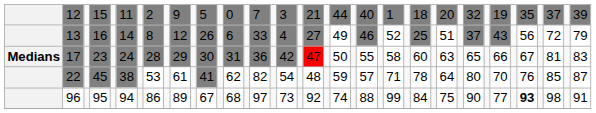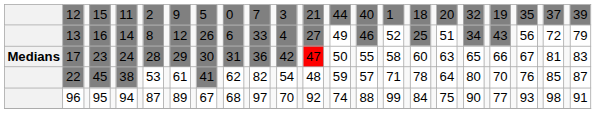13 | column 32: 37 -> 34
96 | column 8: 86 -> 87
96 | column 18: 73 -> 70
96 | column 36: bold -> normal
